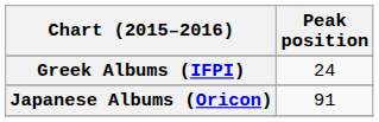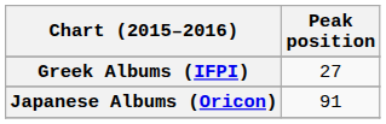Greek Albums (IFPI) | Peak position: 24 -> 27
